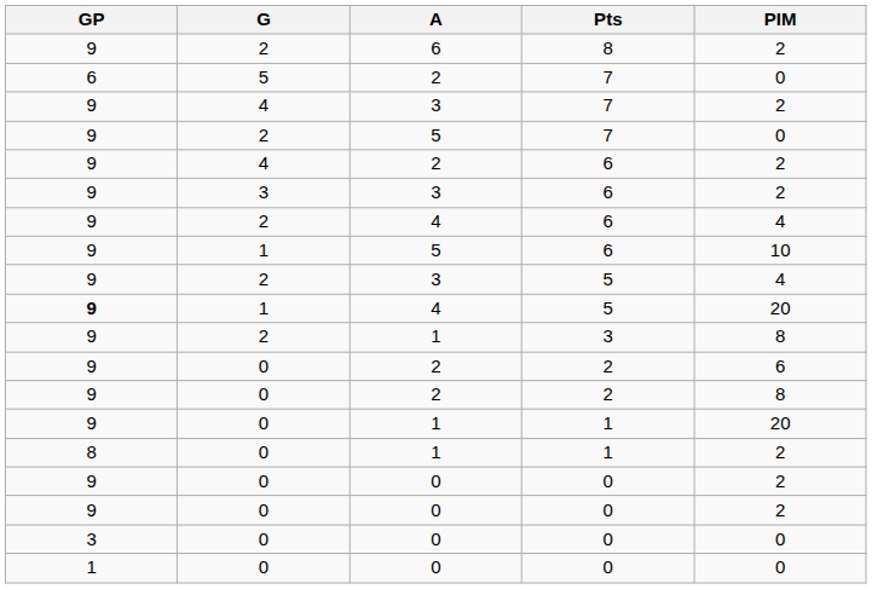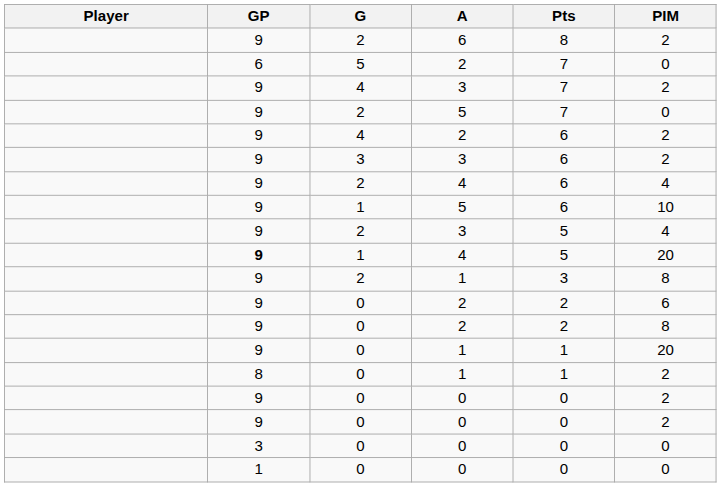+ column: Player
